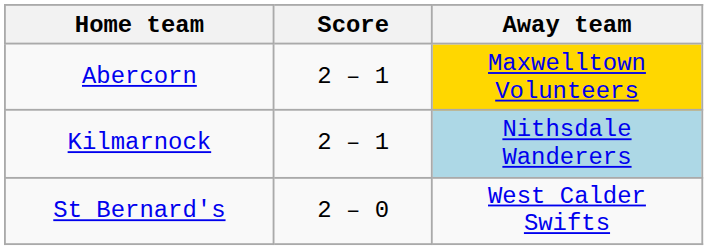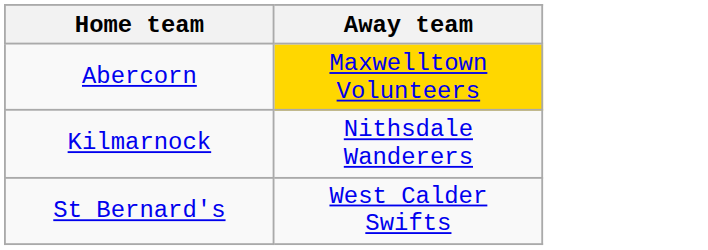- column: Score | 2 – 1 | 2 – 1 | 2 – 0
Kilmarnock | Away team: lightblue background -> no background
